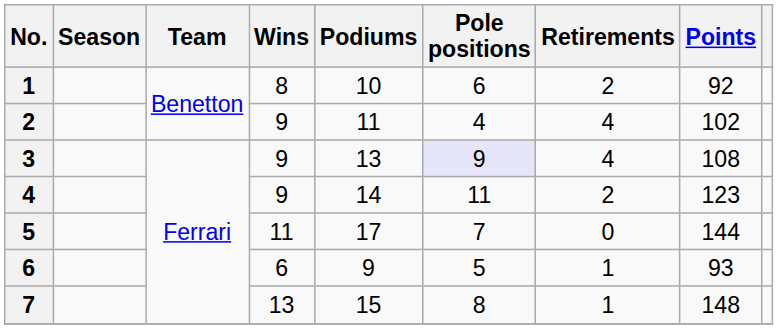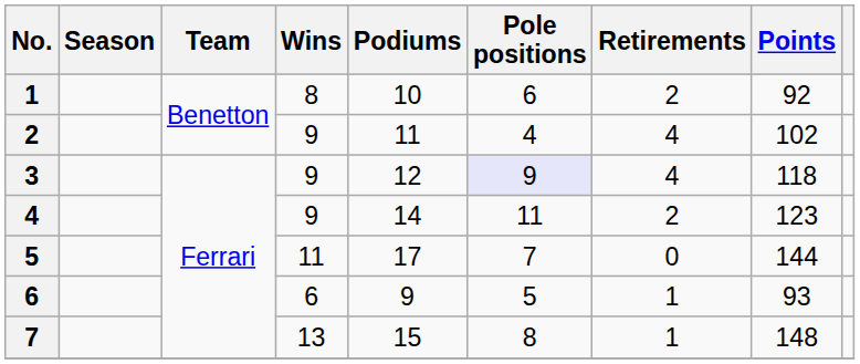3 | Podiums: 13 -> 12
3 | Points: 108 -> 118
